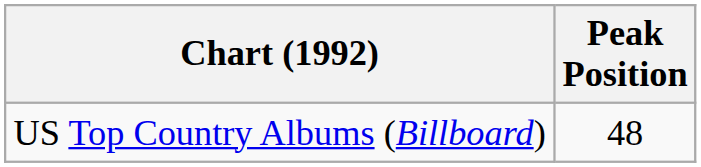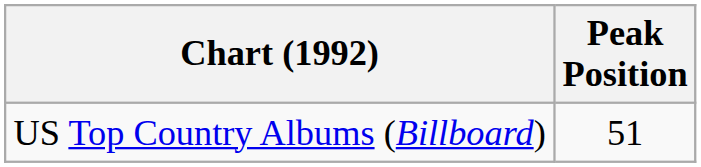US Top Country Albums (Billboard) | Peak Position: 48 -> 51
